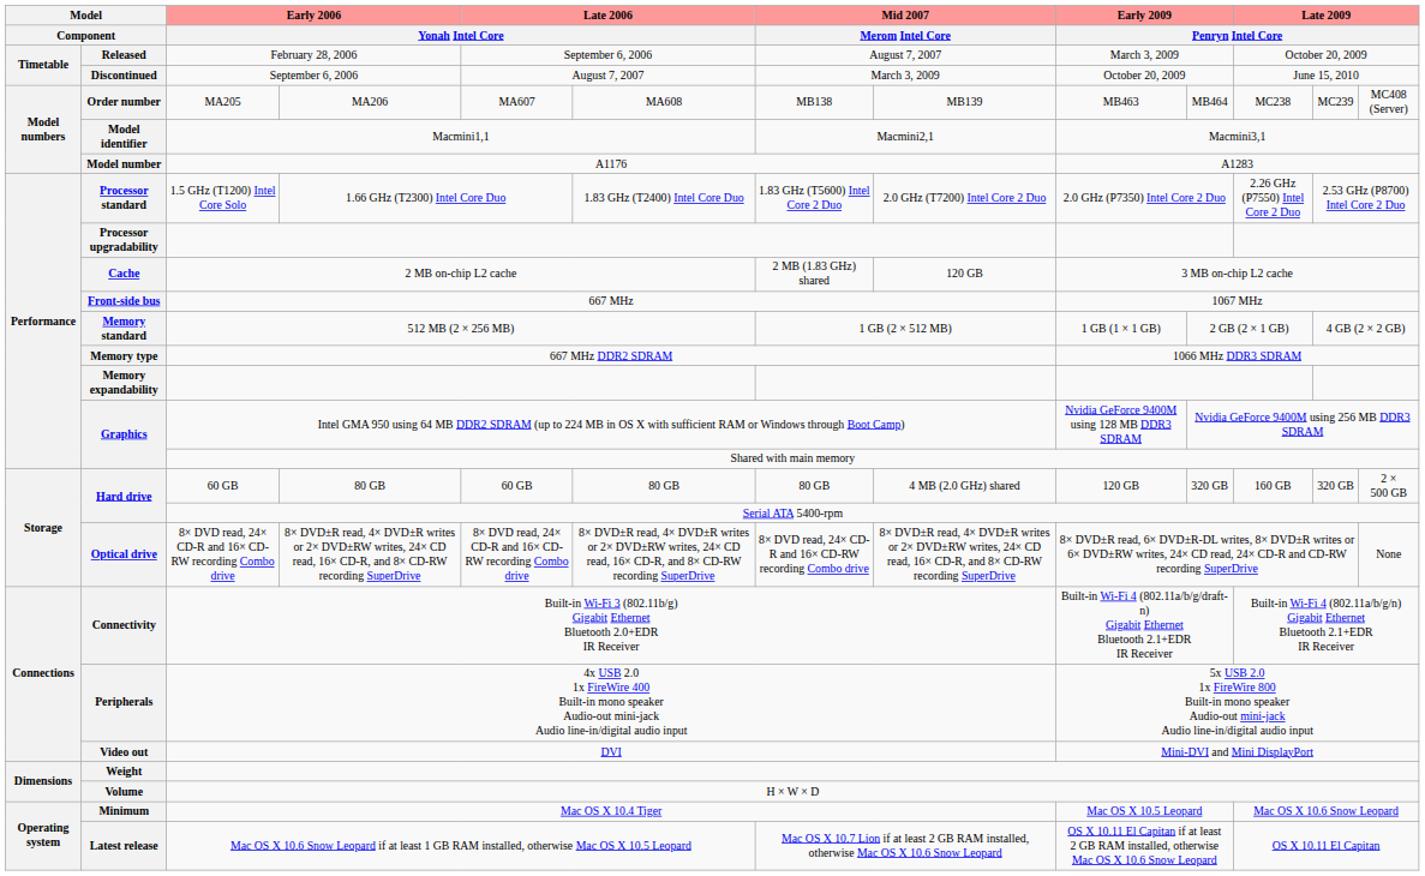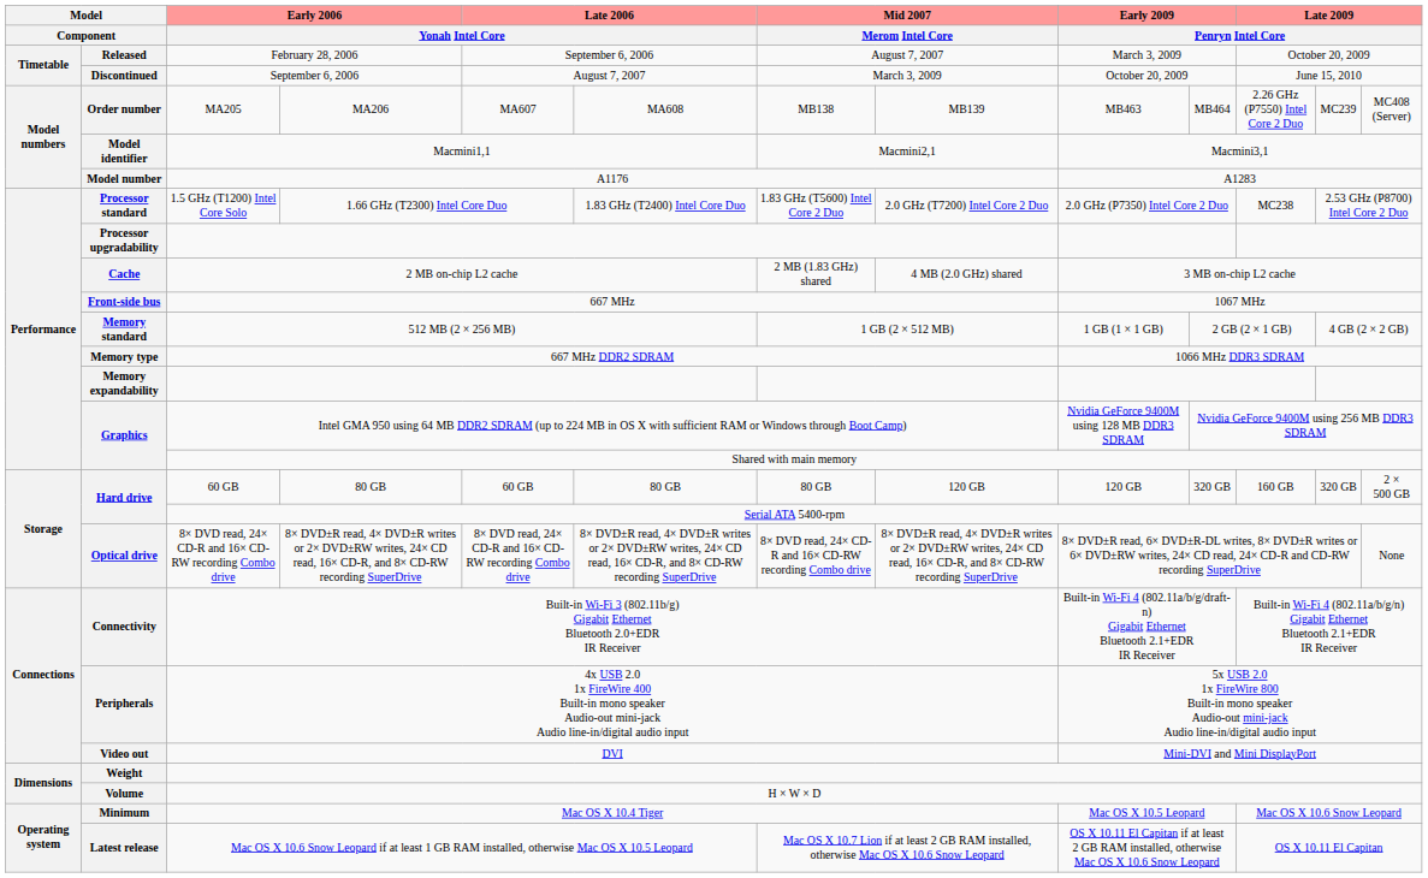Order number | column 11: MC238 -> 2.26 GHz (P7550) Intel Core 2 Duo
Processor standard | column 11: 2.26 GHz (P7550) Intel Core 2 Duo -> MC238
Cache | column 8: 120 GB -> 4 MB (2.0 GHz) shared
Hard drive / 60 GB | column 8: 4 MB (2.0 GHz) shared -> 120 GB
